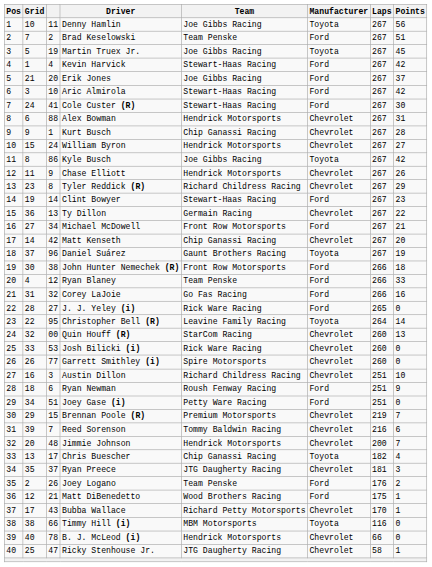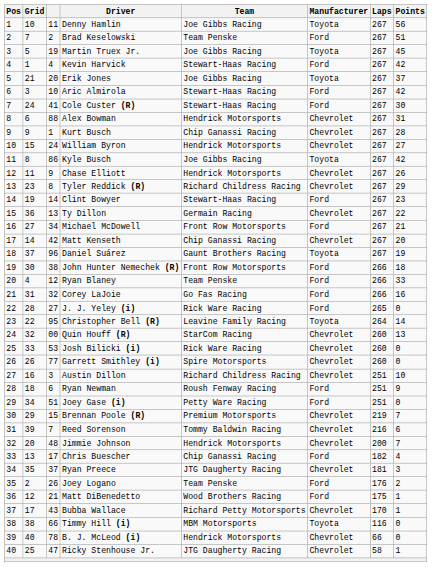Erik Jones | Manufacturer: Ford -> Toyota
Chris Buescher | Manufacturer: Toyota -> Ford
